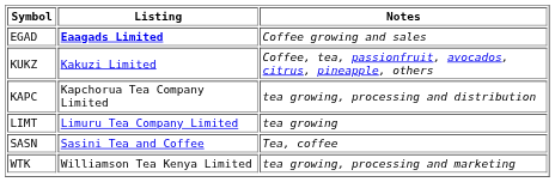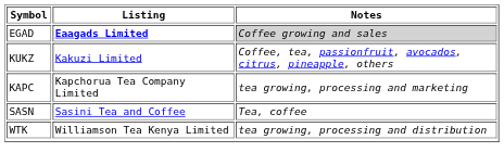EGAD | Notes: no background -> lightgrey background
KAPC | Notes: tea growing, processing and distribution -> tea growing, processing and marketing
- row: LIMT | Limuru Tea Company Limited | tea growing
WTK | Notes: tea growing, processing and marketing -> tea growing, processing and distribution
